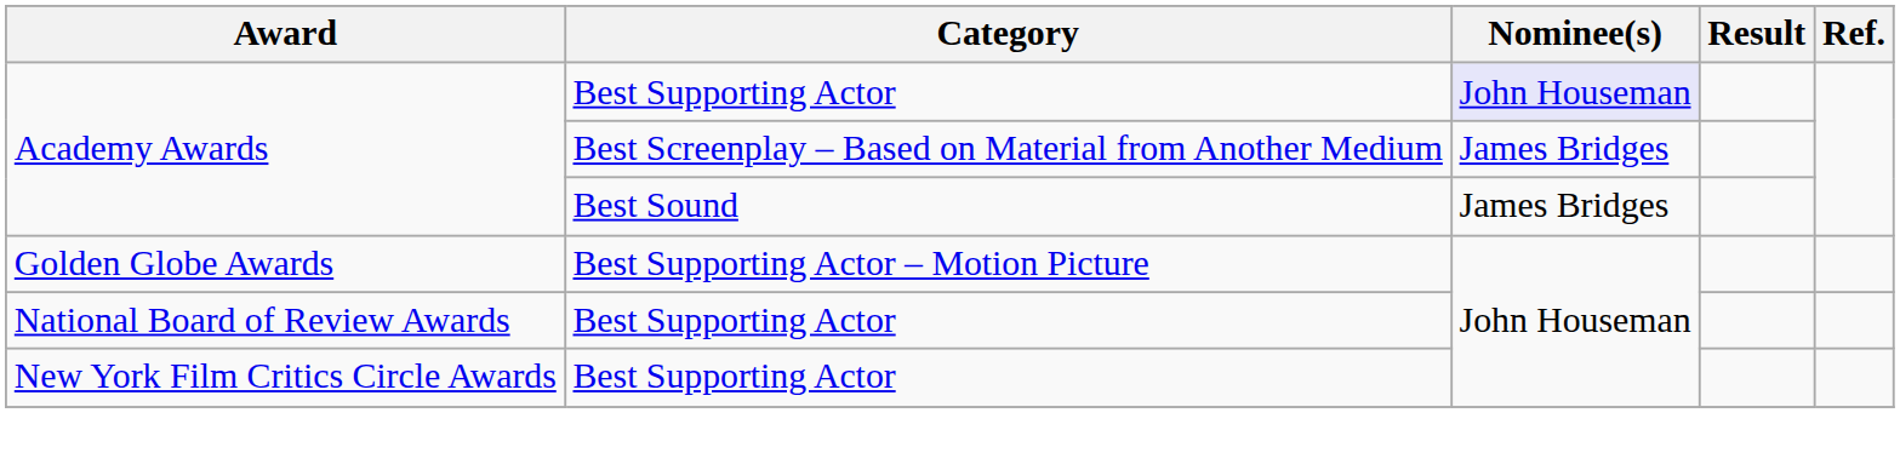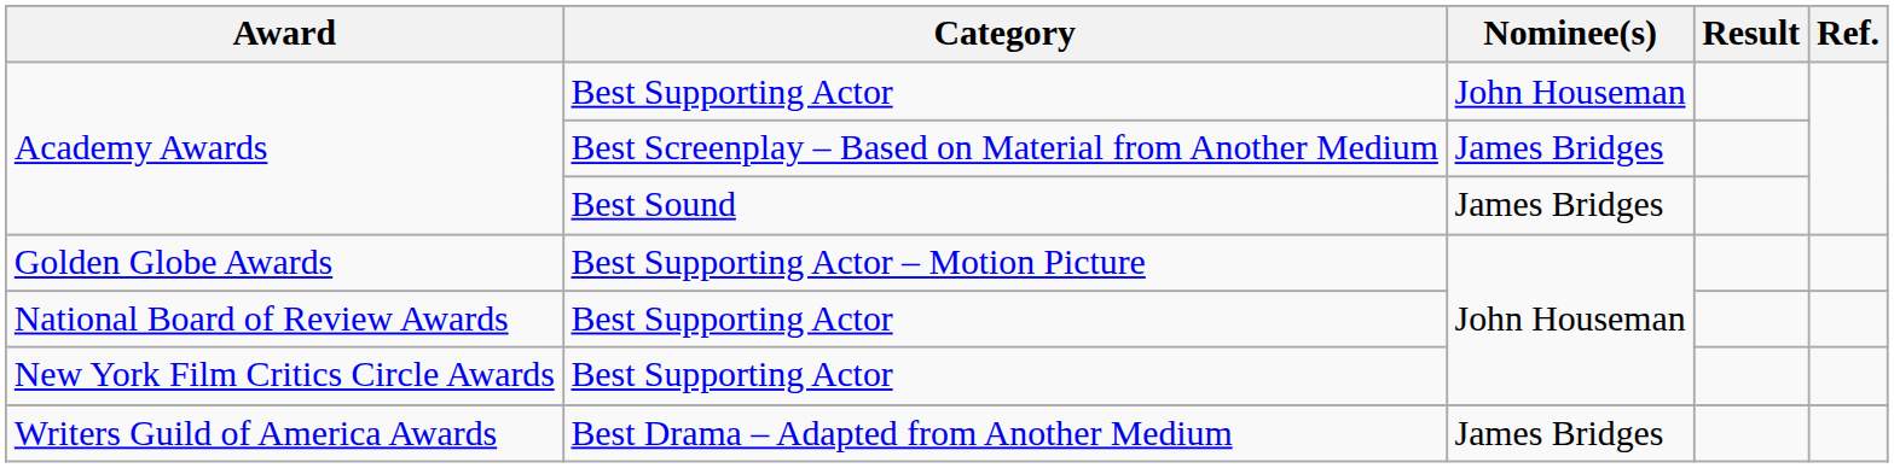Academy Awards / Best Supporting Actor | Nominee(s): lavender background -> no background
+ row: Writers Guild of America Awards | Best Drama – Adapted from Another Medium | James Bridges
